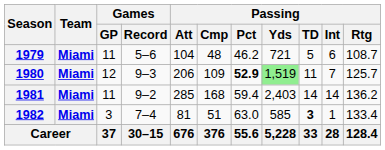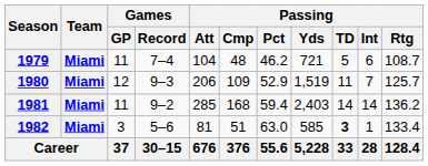1979 | Games / Record: 5–6 -> 7–4
1980 | Passing / Pct: bold -> normal
1980 | Passing / Yds: lightgreen background -> no background
1982 | Games / Record: 7–4 -> 5–6
